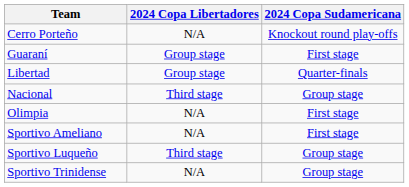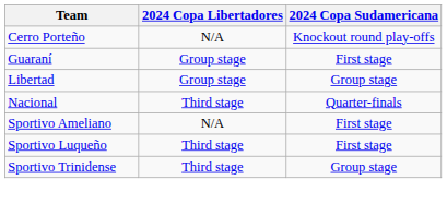Libertad | 2024 Copa Sudamericana: Quarter-finals -> Group stage
Nacional | 2024 Copa Sudamericana: Group stage -> Quarter-finals
- row: Olimpia | N/A | First stage
Sportivo Luqueño | 2024 Copa Sudamericana: Group stage -> First stage
Sportivo Trinidense | 2024 Copa Libertadores: N/A -> Third stage
